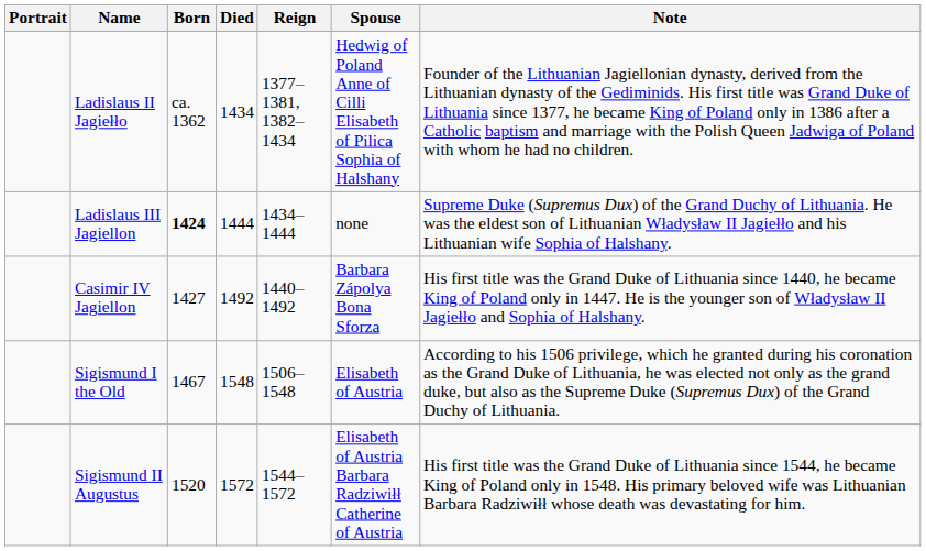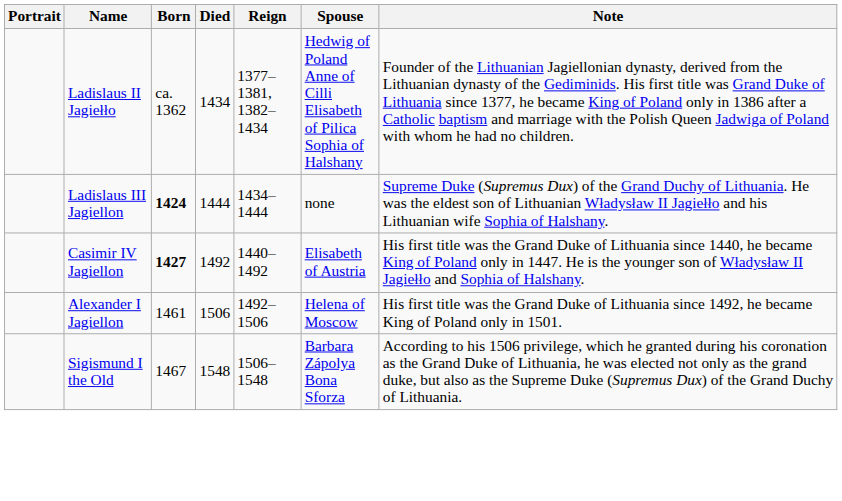Casimir IV Jagiellon | Born: normal -> bold
Casimir IV Jagiellon | Spouse: Barbara Zápolya Bona Sforza -> Elisabeth of Austria
+ row: Alexander I Jagiellon | 1461 | 1506 | 1492–1506 | Helena of Moscow | His first title was the Grand Duke of Lithuania since 1492, he became King of Poland only in 1501.
Sigismund I the Old | Spouse: Elisabeth of Austria -> Barbara Zápolya Bona Sforza
- row: Sigismund II Augustus | 1520 | 1572 | 1544–1572 | Elisabeth of Austria Barbara Radziwiłł Catherine of Austria | His first title was the Grand Duke of Lithuania since 1544, he became King of Poland only in 1548. His primary beloved wife was Lithuanian Barbara Radziwiłł whose death was devastating for him.
